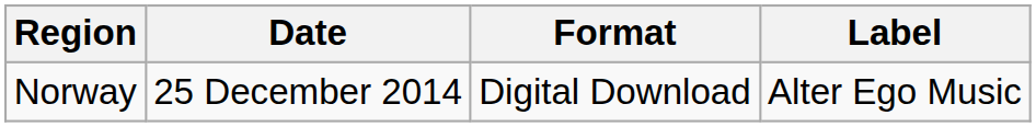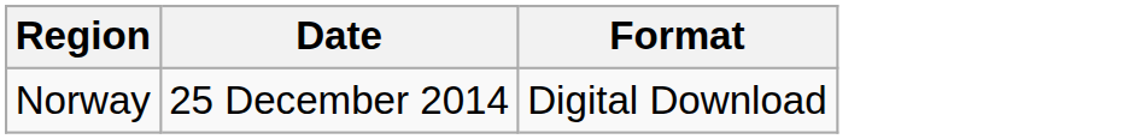- column: Label | Alter Ego Music
